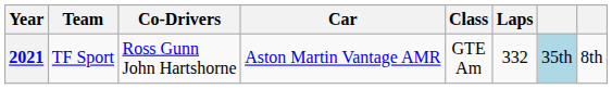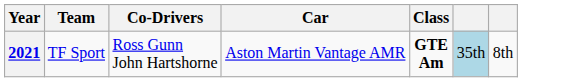- column: Laps | 332
2021 | Class: normal -> bold
